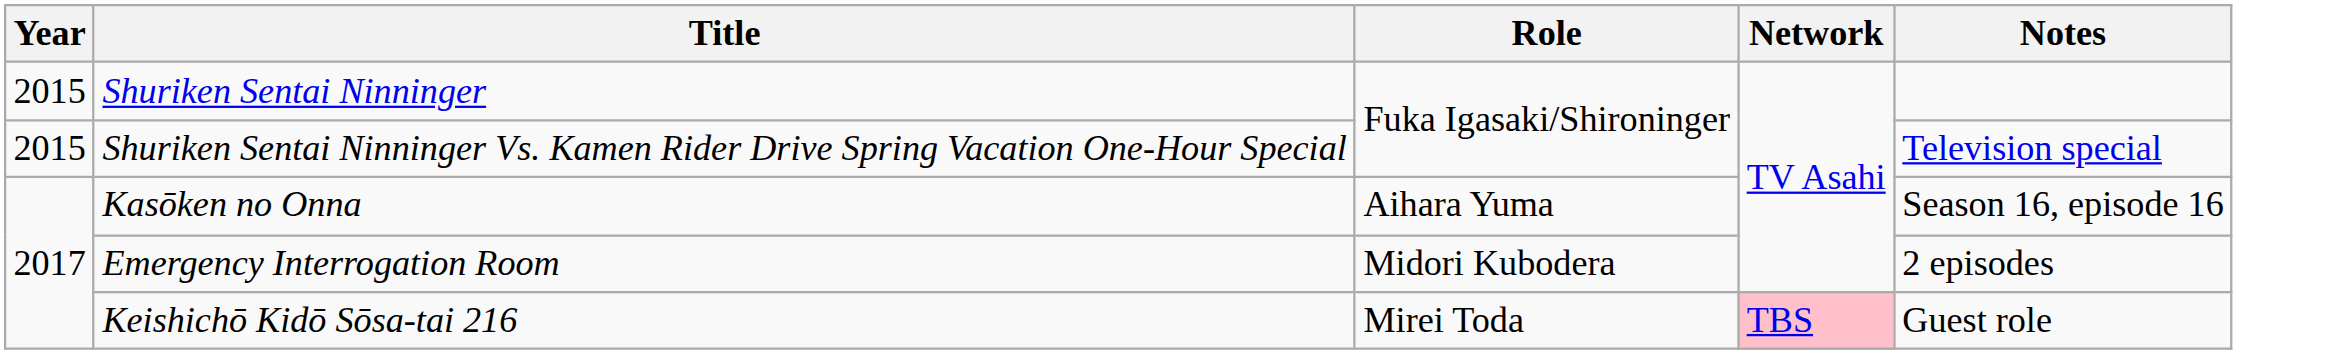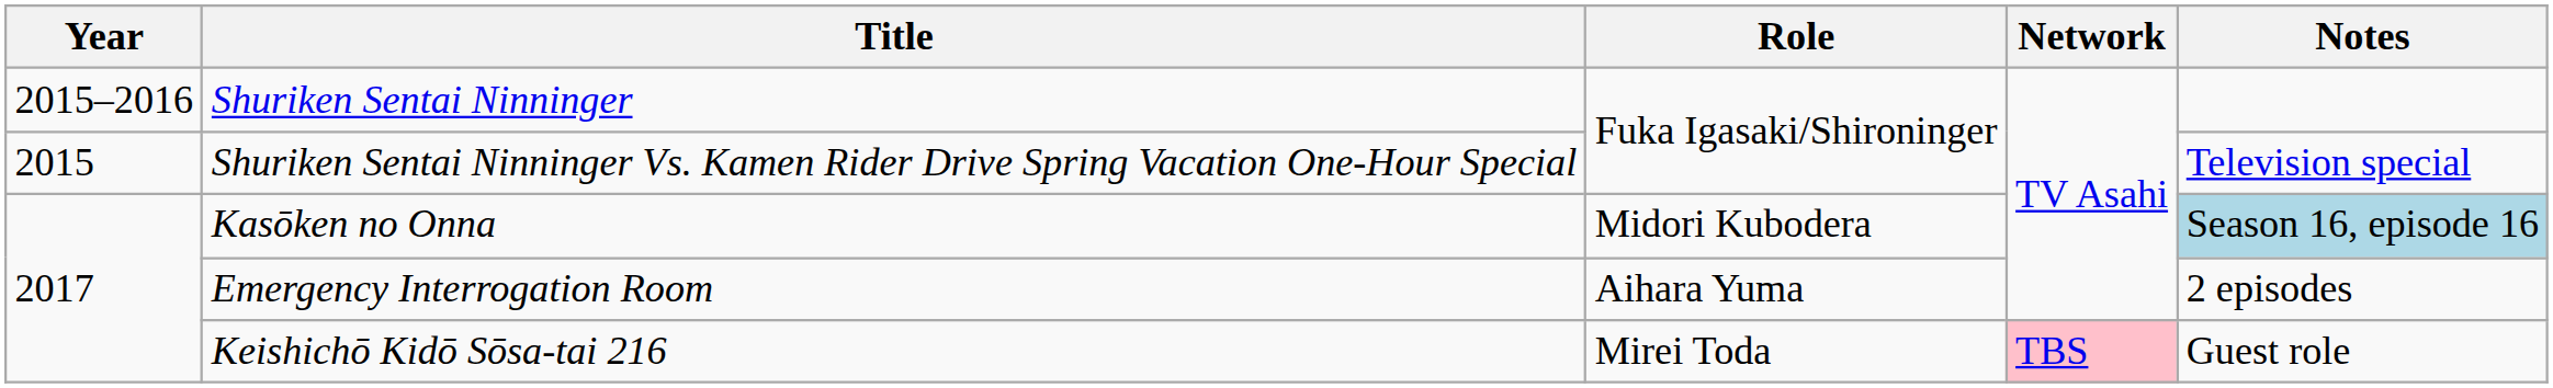Shuriken Sentai Ninninger | Year: 2015 -> 2015–2016
Kasōken no Onna | Role: Aihara Yuma -> Midori Kubodera
Kasōken no Onna | Notes: no background -> lightblue background
Emergency Interrogation Room | Role: Midori Kubodera -> Aihara Yuma
